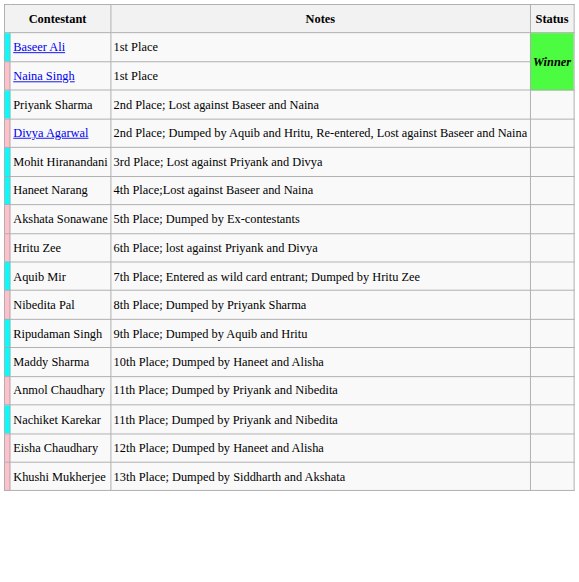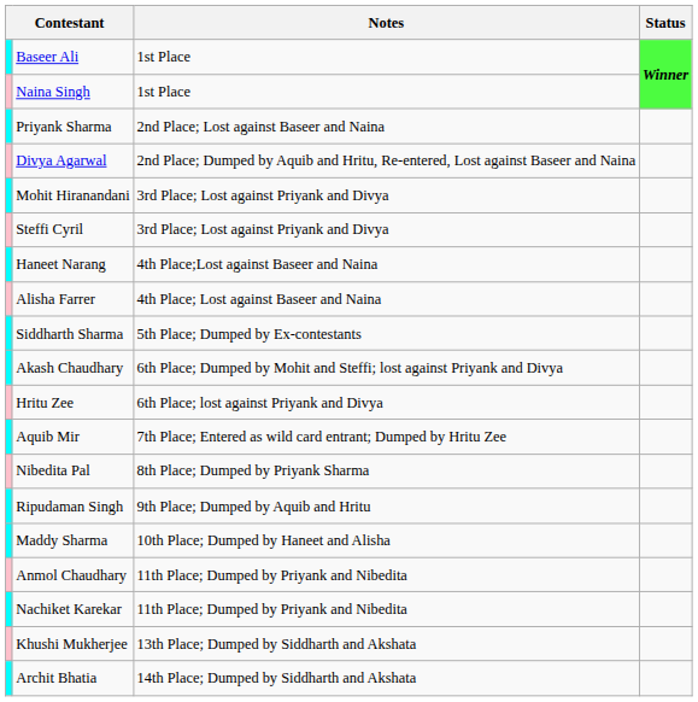+ row: Steffi Cyril | 3rd Place; Lost against Priyank and Divya
+ row: Alisha Farrer | 4th Place; Lost against Baseer and Naina
+ row: Siddharth Sharma | 5th Place; Dumped by Ex-contestants
- row: Akshata Sonawane | 5th Place; Dumped by Ex-contestants
+ row: Akash Chaudhary | 6th Place; Dumped by Mohit and Steffi; lost against Priyank and Divya
- row: Eisha Chaudhary | 12th Place; Dumped by Haneet and Alisha
+ row: Archit Bhatia | 14th Place; Dumped by Siddharth and Akshata
